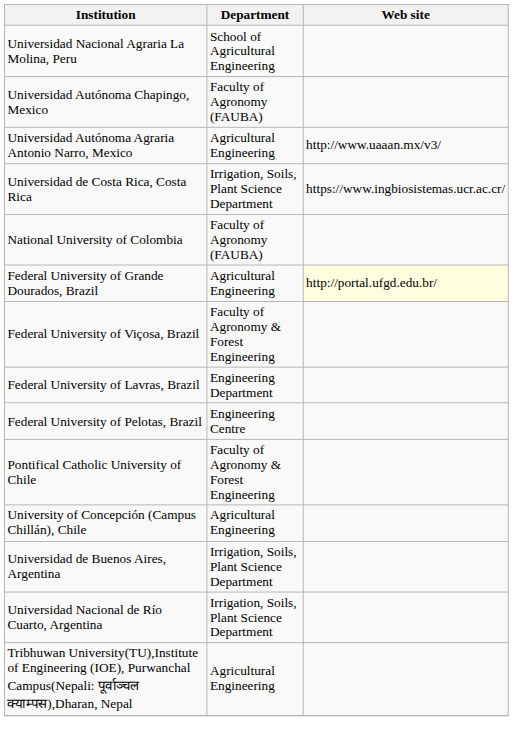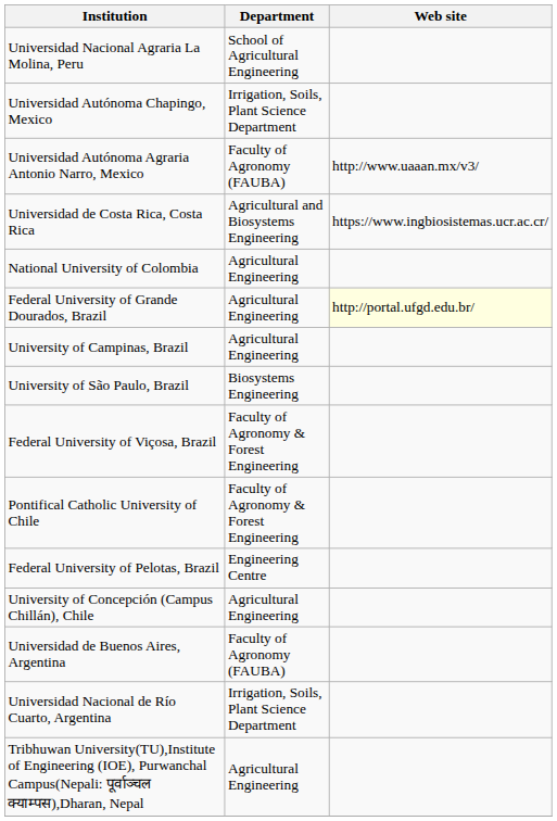Universidad Autónoma Chapingo, Mexico | Department: Faculty of Agronomy (FAUBA) -> Irrigation, Soils, Plant Science Department
Universidad Autónoma Agraria Antonio Narro, Mexico | Department: Agricultural Engineering -> Faculty of Agronomy (FAUBA)
Universidad de Costa Rica, Costa Rica | Department: Irrigation, Soils, Plant Science Department -> Agricultural and Biosystems Engineering
National University of Colombia | Department: Faculty of Agronomy (FAUBA) -> Agricultural Engineering
+ row: University of Campinas, Brazil | Agricultural Engineering
+ row: University of São Paulo, Brazil | Biosystems Engineering
- row: Federal University of Lavras, Brazil | Engineering Department
rows swapped: Federal University of Pelotas, Brazil <-> Pontifical Catholic University of Chile
Universidad de Buenos Aires, Argentina | Department: Irrigation, Soils, Plant Science Department -> Faculty of Agronomy (FAUBA)
